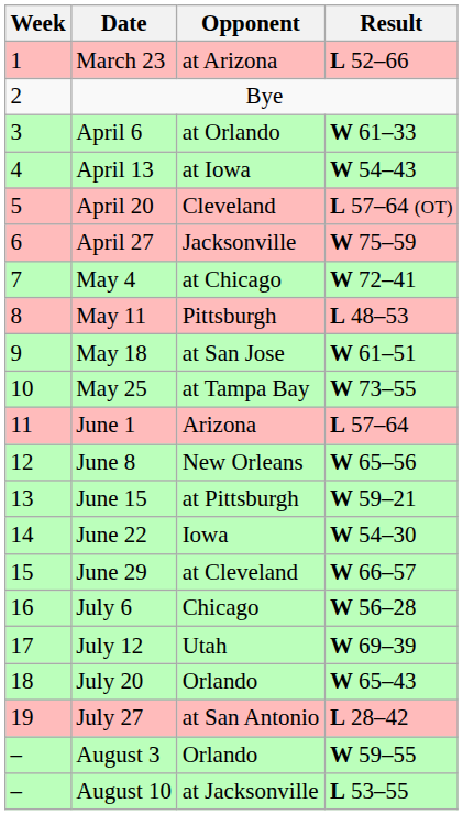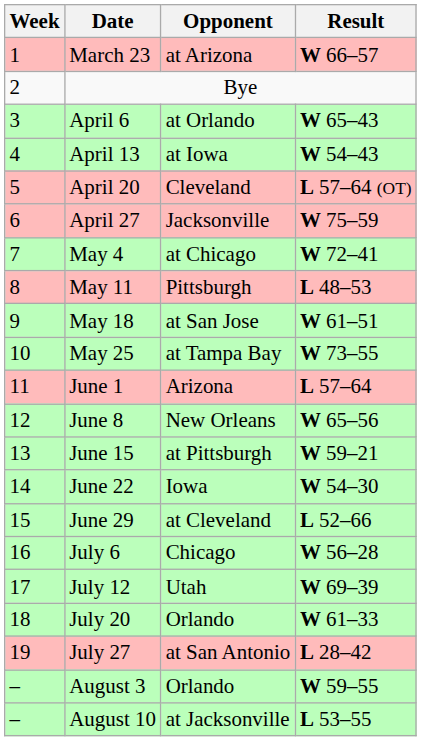March 23 | Result: L 52–66 -> W 66–57
April 6 | Result: W 61–33 -> W 65–43
June 29 | Result: W 66–57 -> L 52–66
July 20 | Result: W 65–43 -> W 61–33
